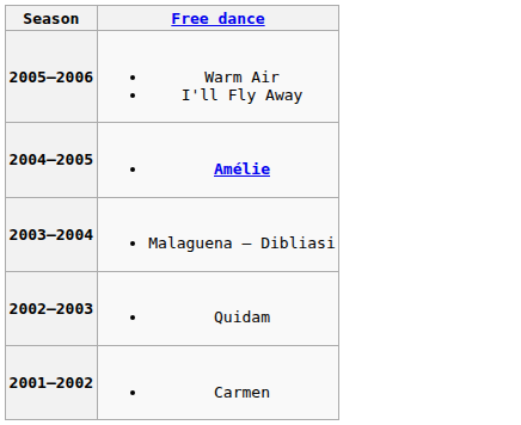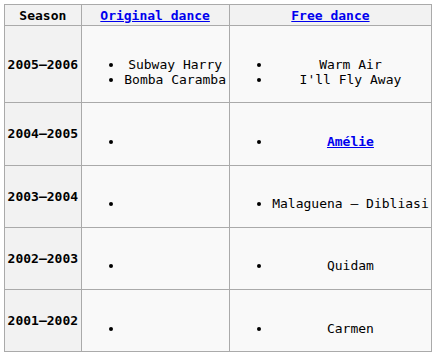+ column: Original dance | Subway Harry Bomba Caramba
